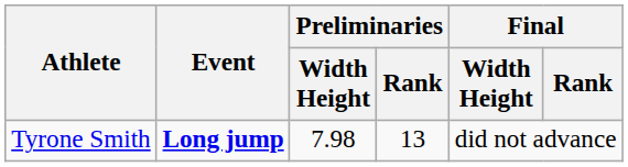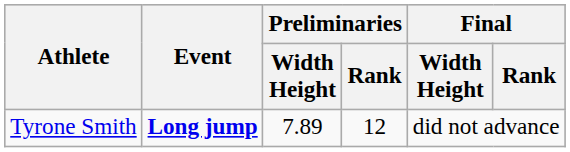Tyrone Smith | Preliminaries / Width Height: 7.98 -> 7.89
Tyrone Smith | Preliminaries / Rank: 13 -> 12
